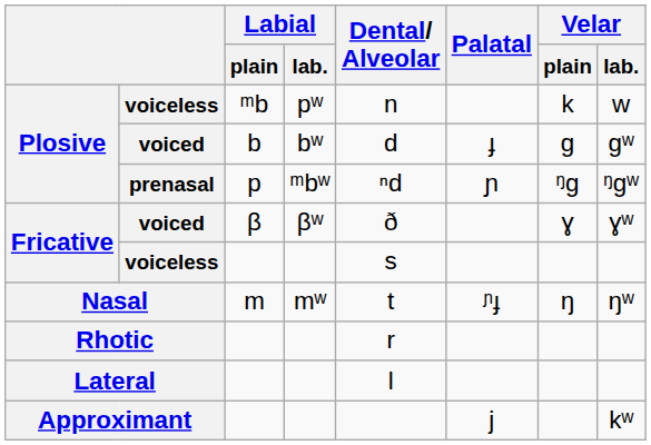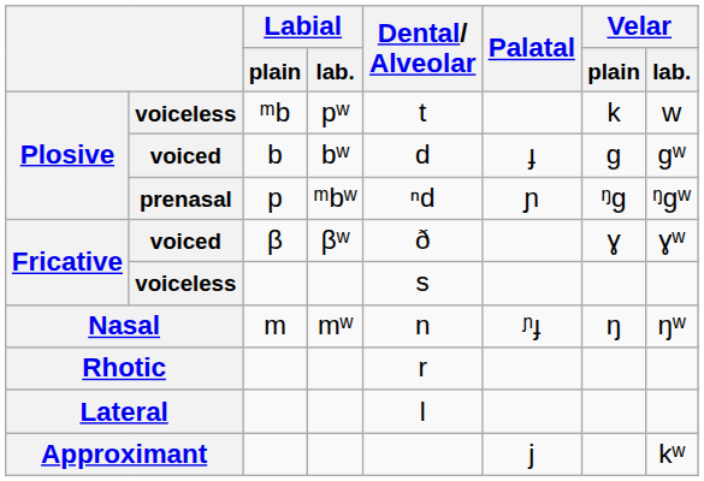Plosive / voiceless | Dental/ Alveolar: n -> t
Nasal | Dental/ Alveolar: t -> n
